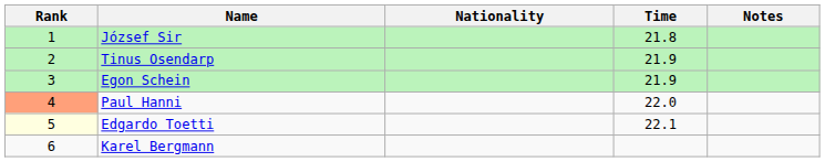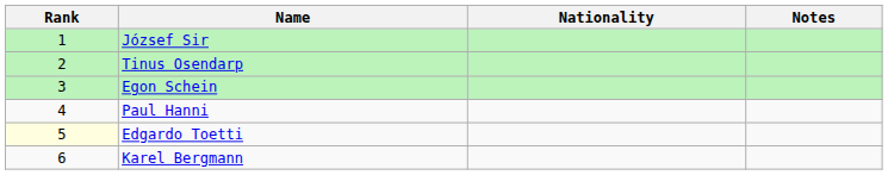- column: Time | 21.8 | 21.9 | 21.9 | 22.0 | 22.1
Paul Hanni | Rank: lightsalmon background -> no background
